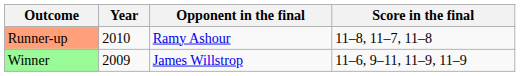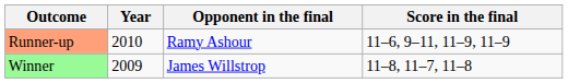Runner-up | Score in the final: 11–8, 11–7, 11–8 -> 11–6, 9–11, 11–9, 11–9
Winner | Score in the final: 11–6, 9–11, 11–9, 11–9 -> 11–8, 11–7, 11–8
